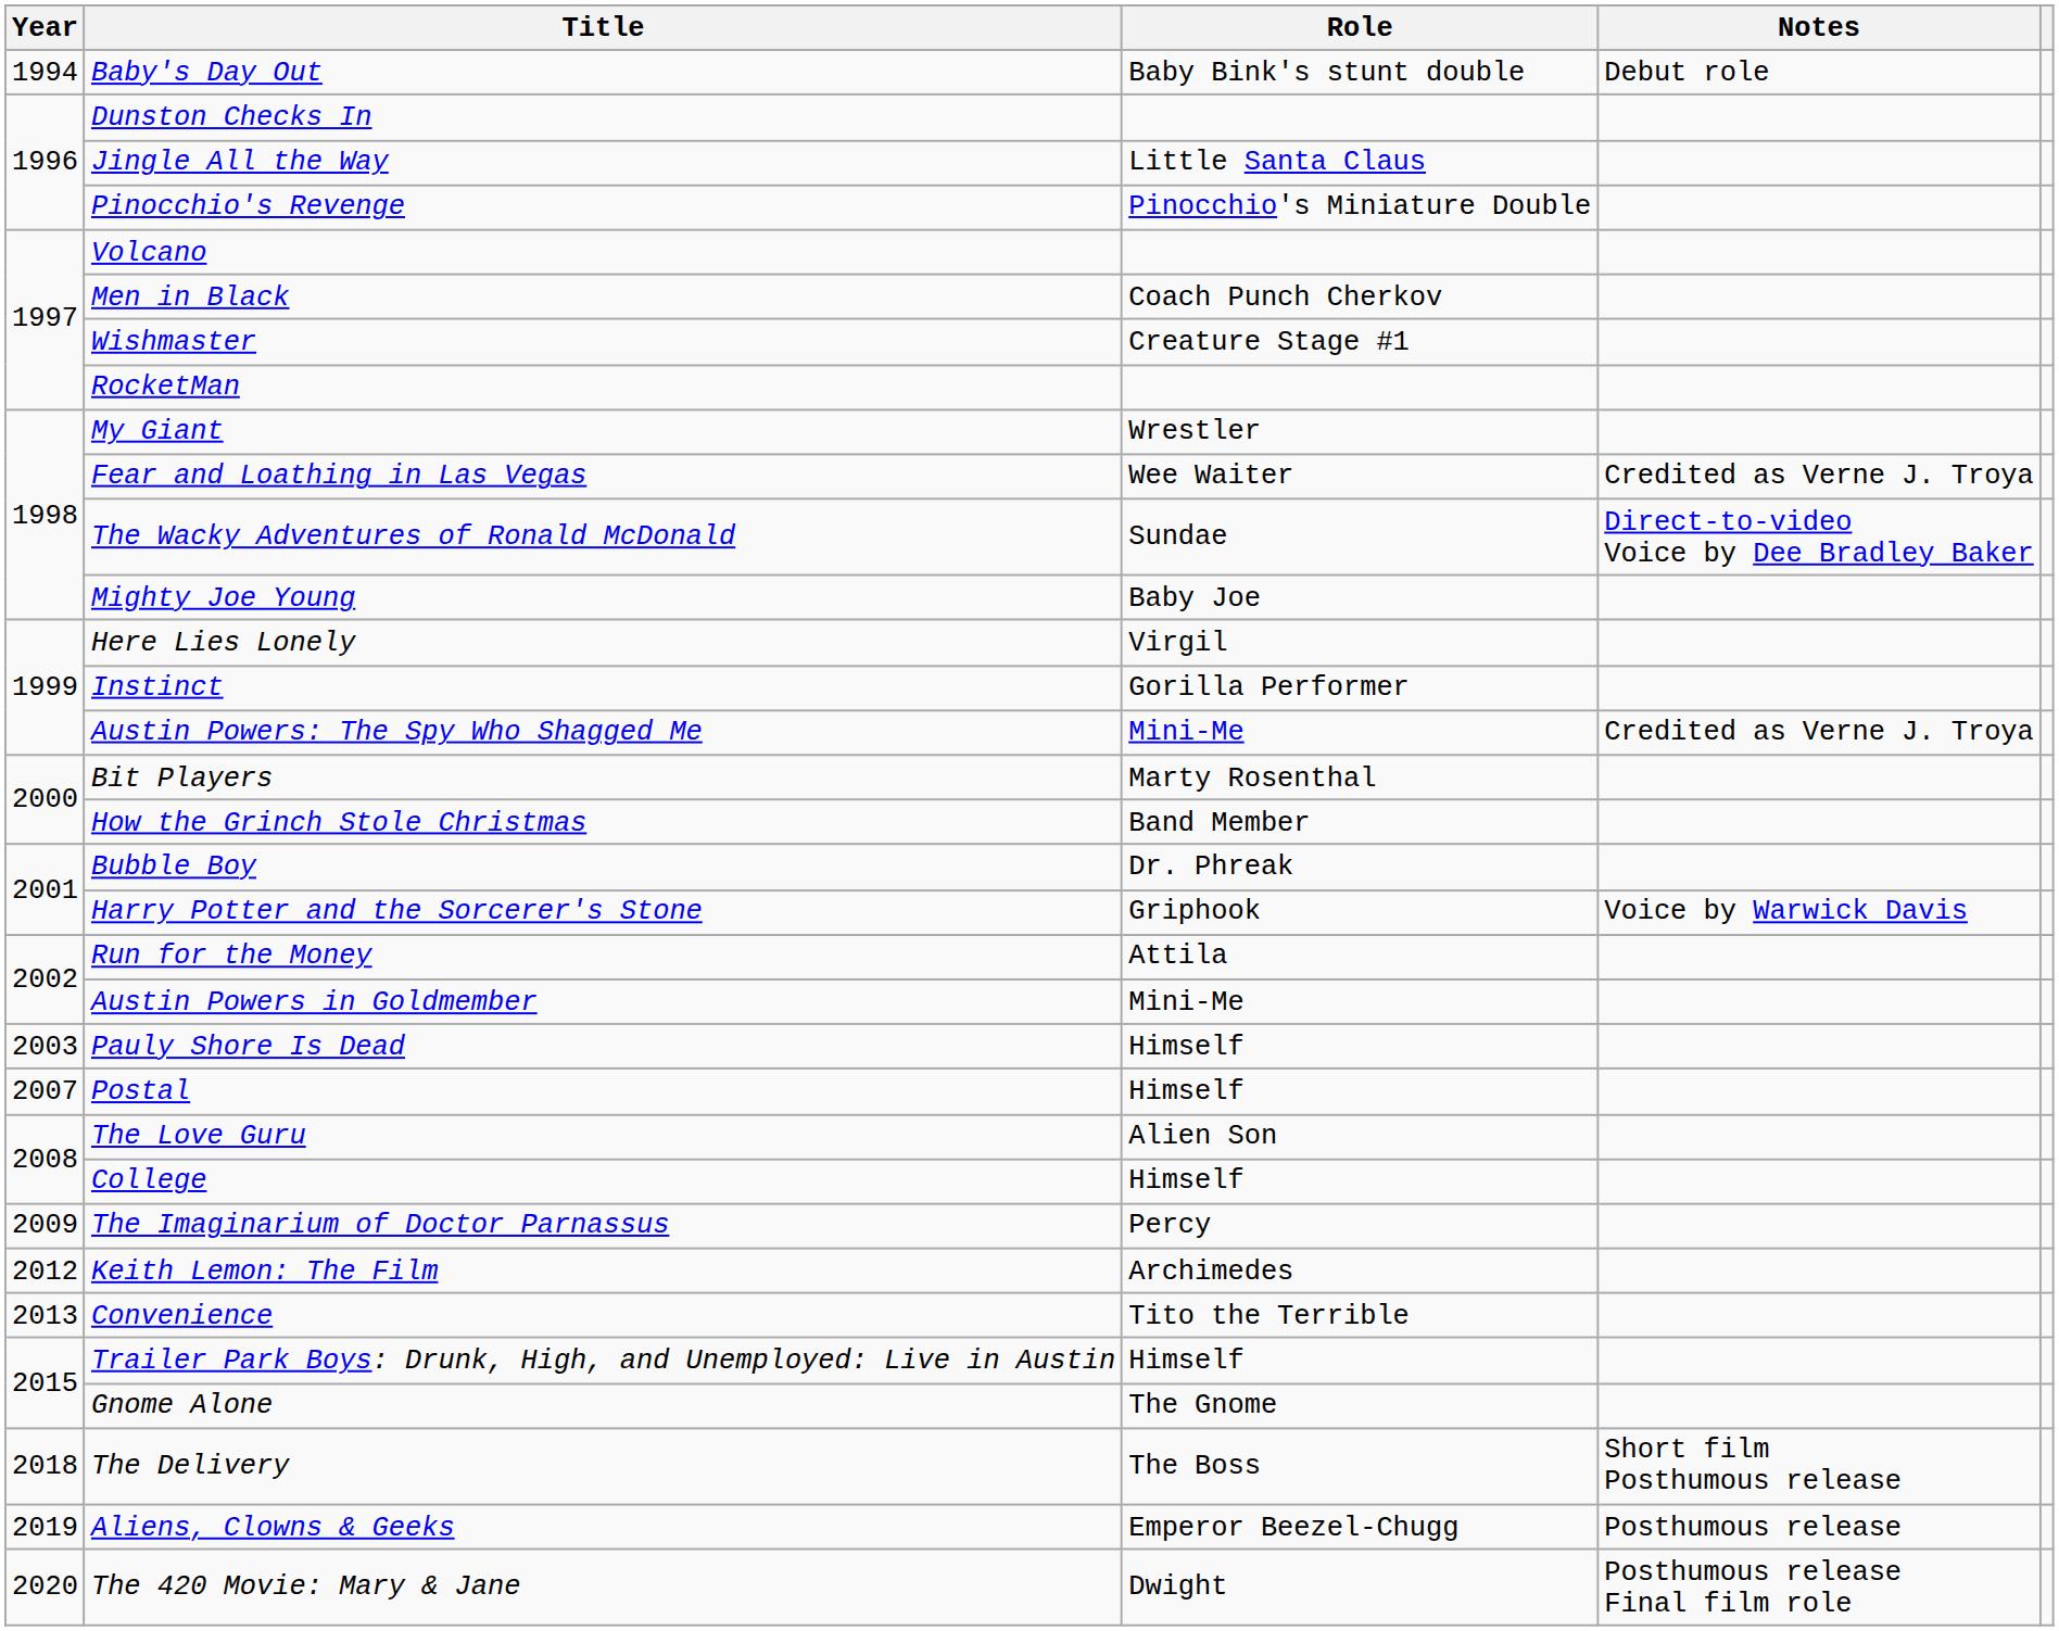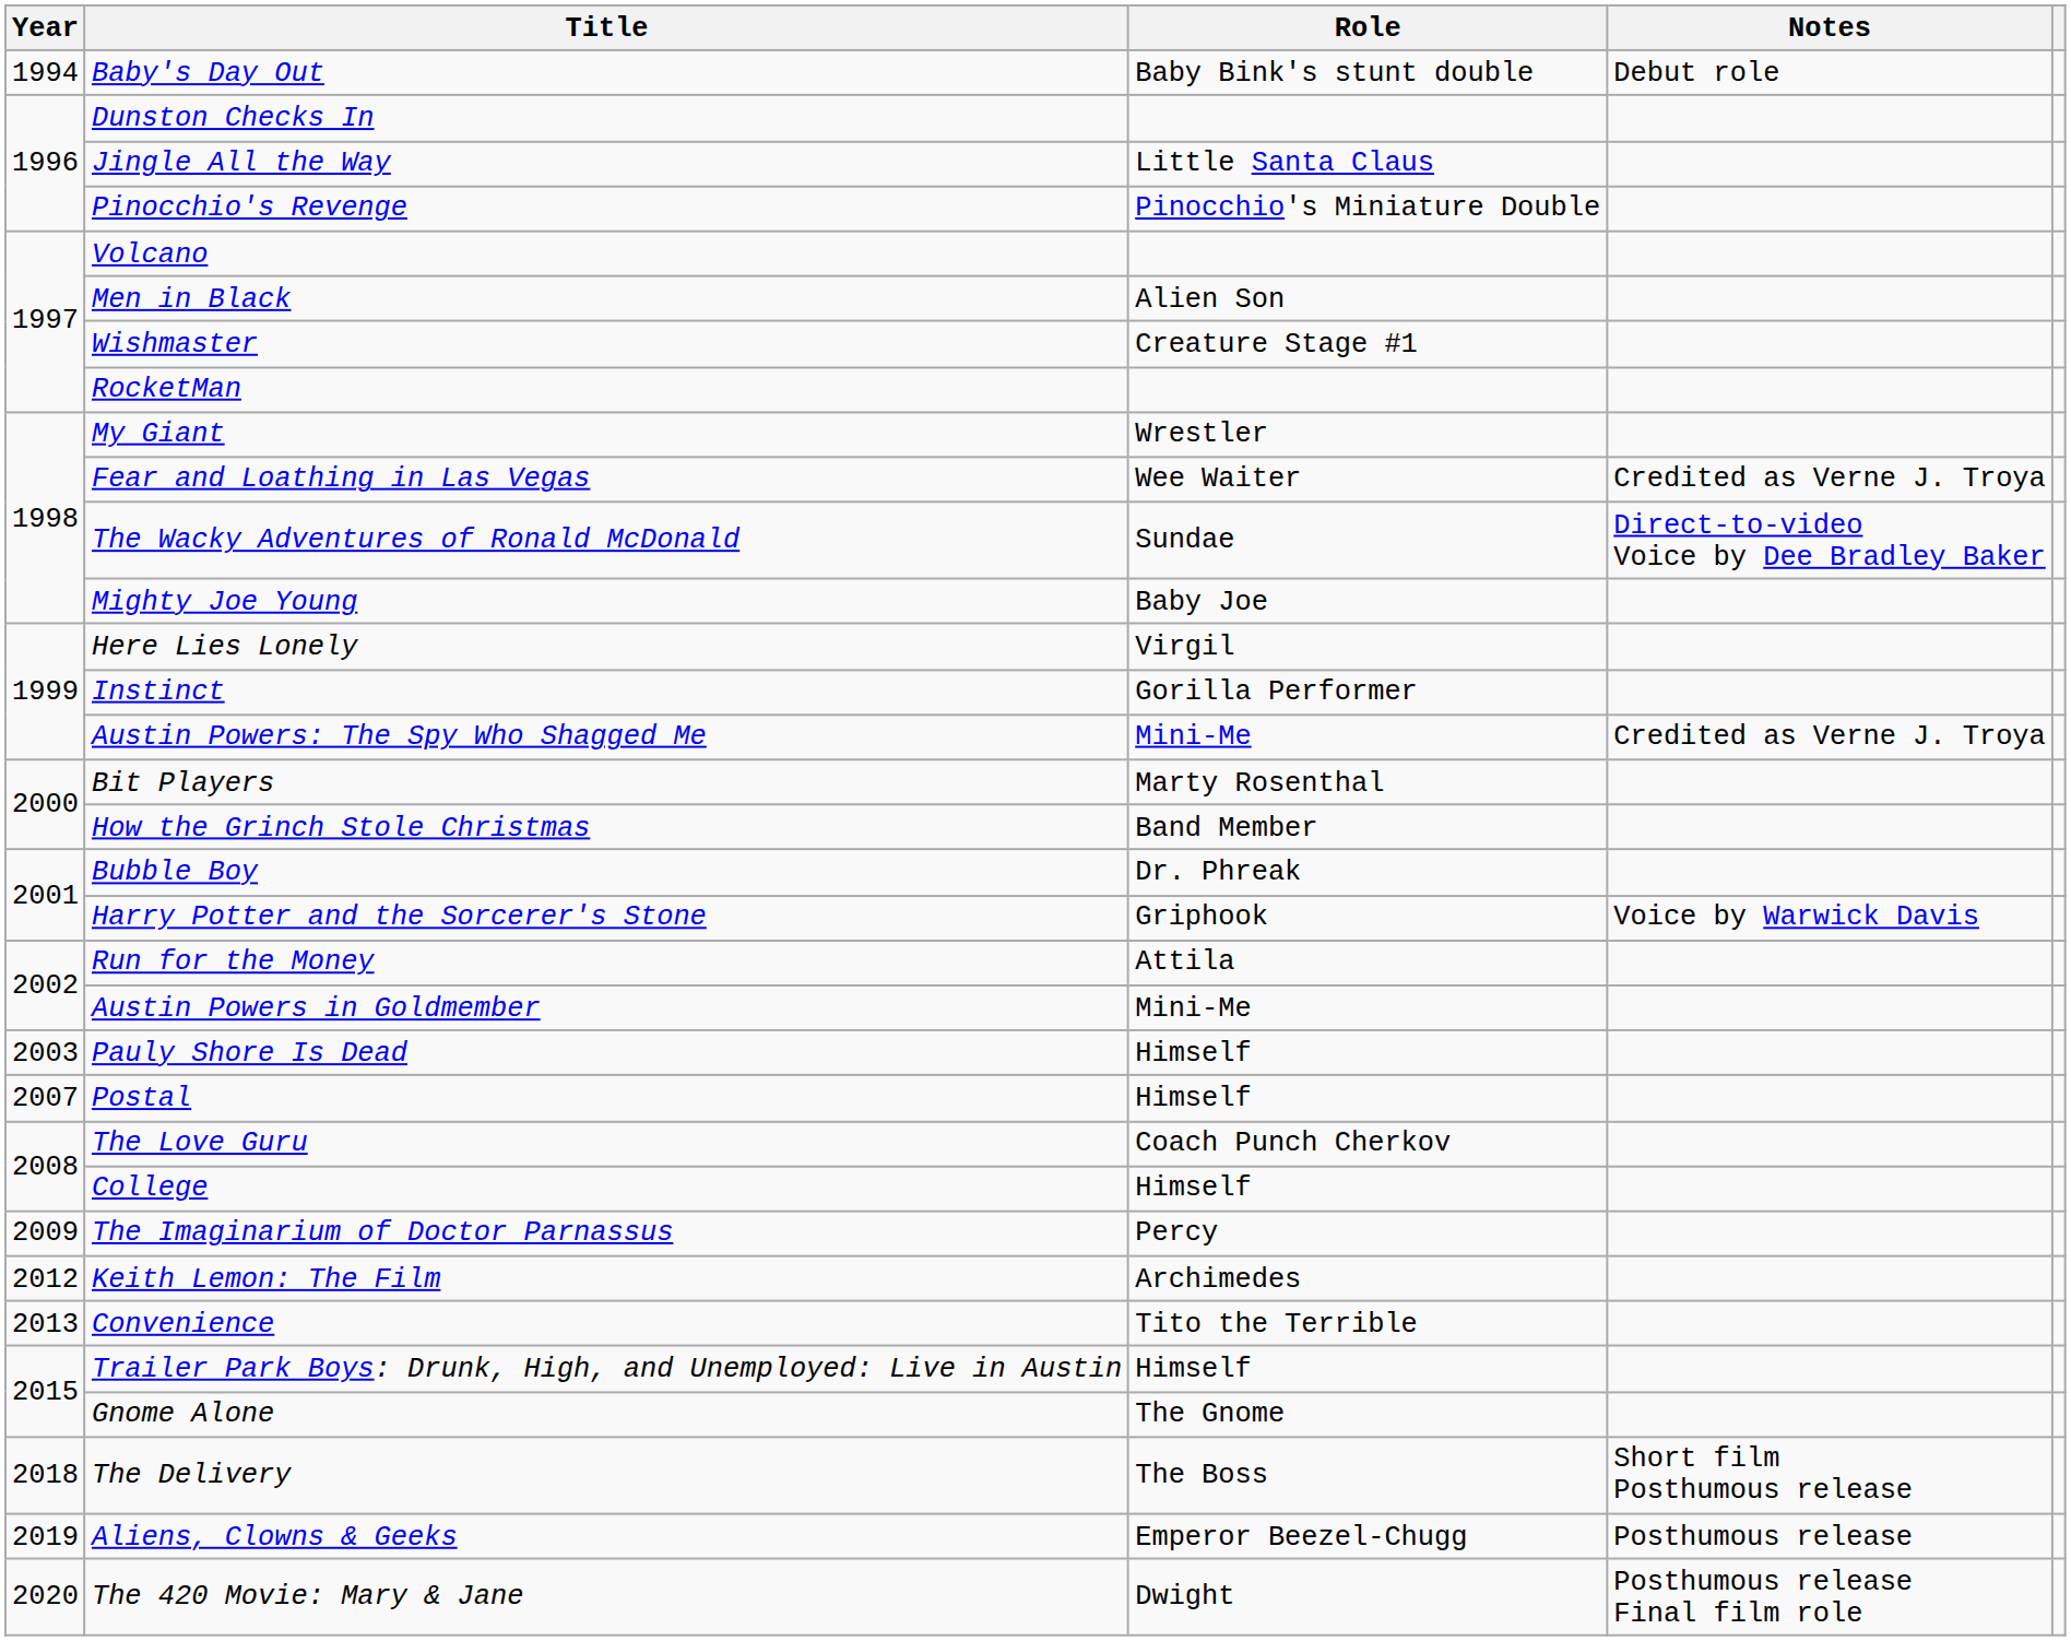Men in Black | Role: Coach Punch Cherkov -> Alien Son
The Love Guru | Role: Alien Son -> Coach Punch Cherkov
